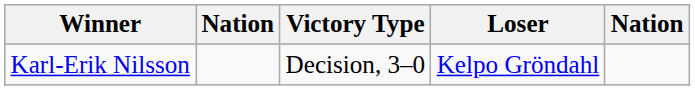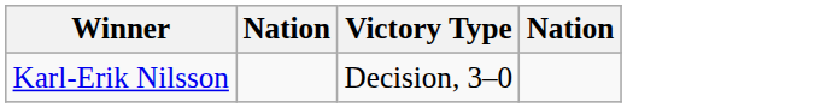- column: Loser | Kelpo Gröndahl
